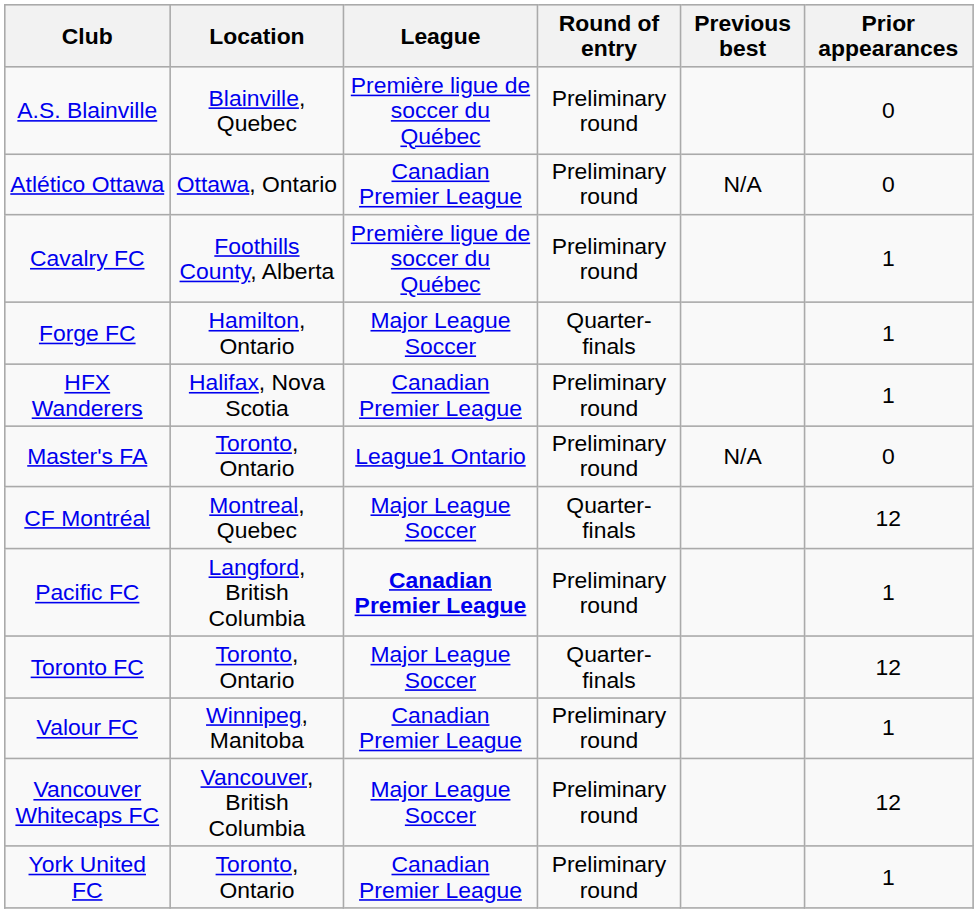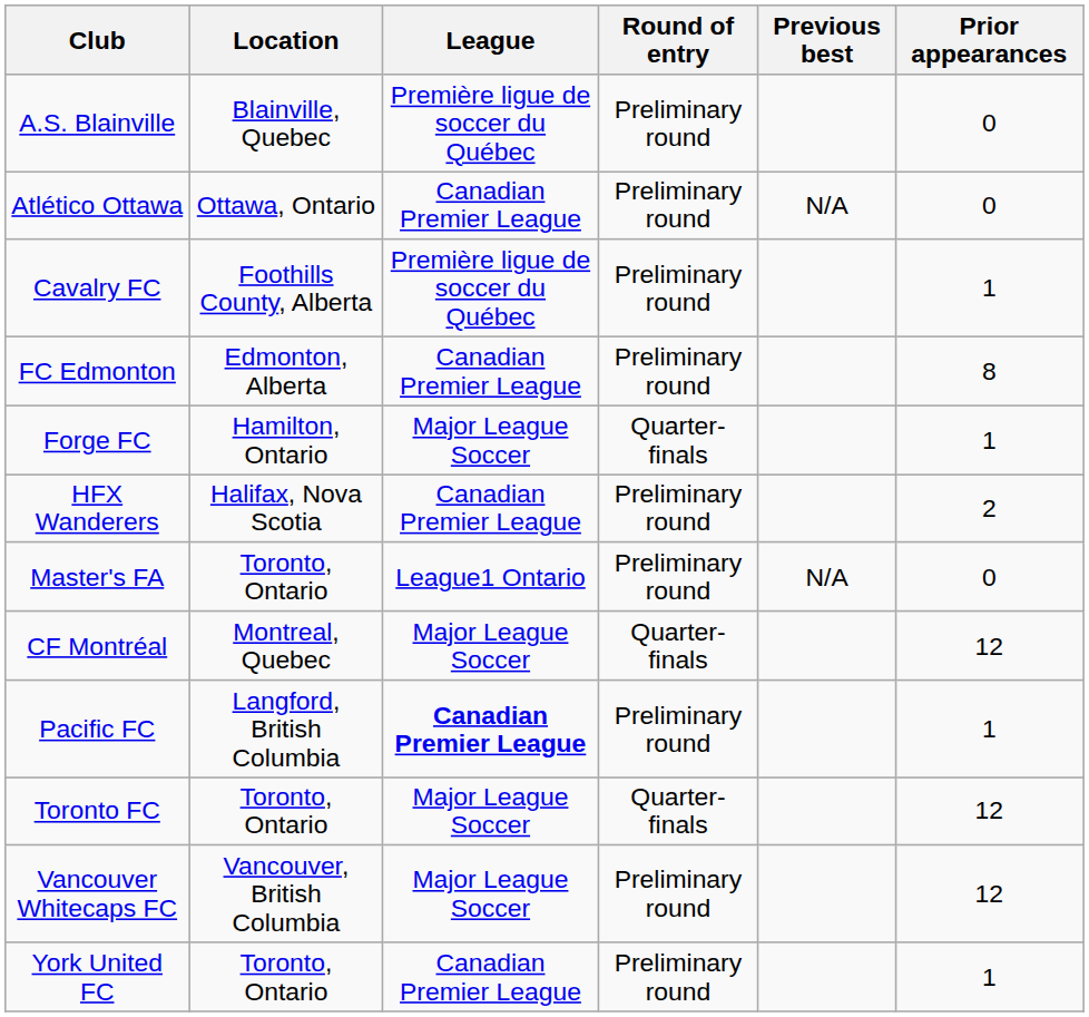+ row: FC Edmonton | Edmonton, Alberta | Canadian Premier League | Preliminary round | 8
HFX Wanderers | Prior appearances: 1 -> 2
- row: Valour FC | Winnipeg, Manitoba | Canadian Premier League | Preliminary round | 1
